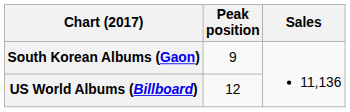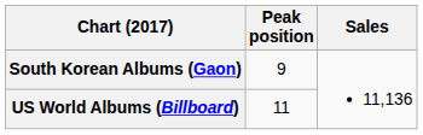US World Albums (Billboard) | Peak position: 12 -> 11
